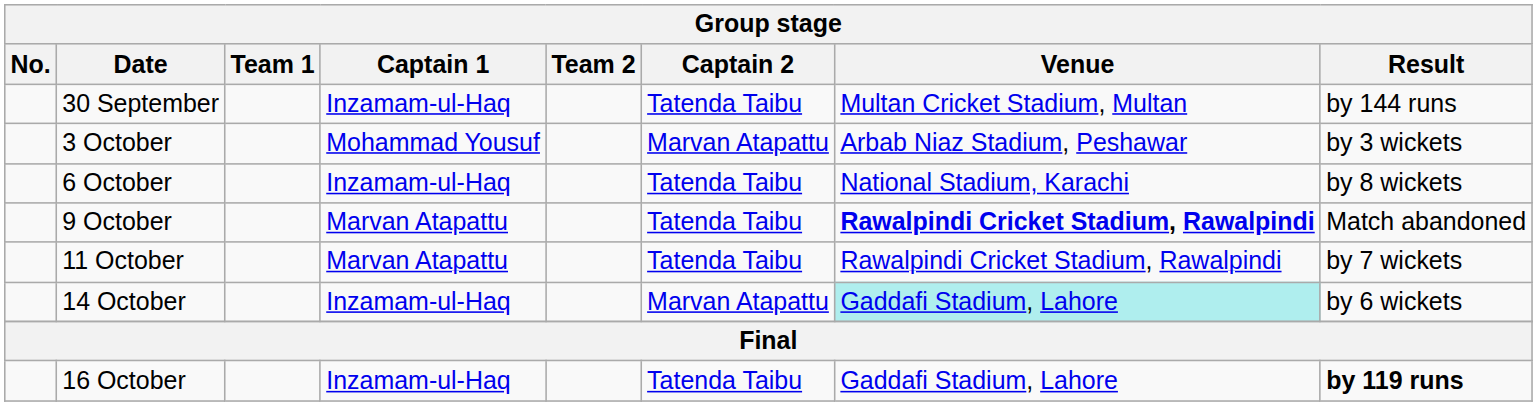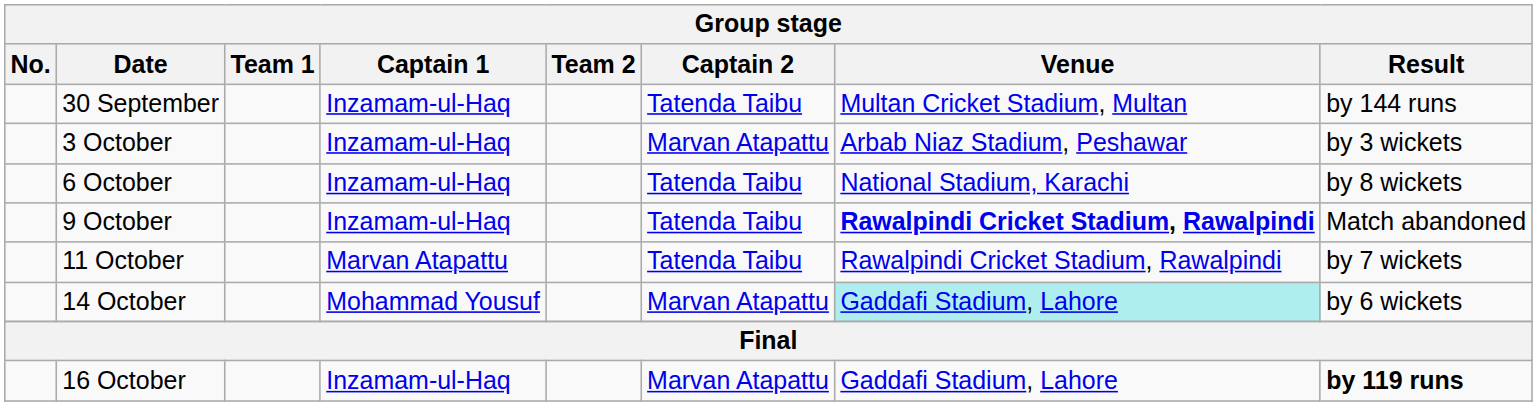3 October | Captain 1: Mohammad Yousuf -> Inzamam-ul-Haq
9 October | Captain 1: Marvan Atapattu -> Inzamam-ul-Haq
14 October | Captain 1: Inzamam-ul-Haq -> Mohammad Yousuf
16 October | Captain 2: Tatenda Taibu -> Marvan Atapattu
